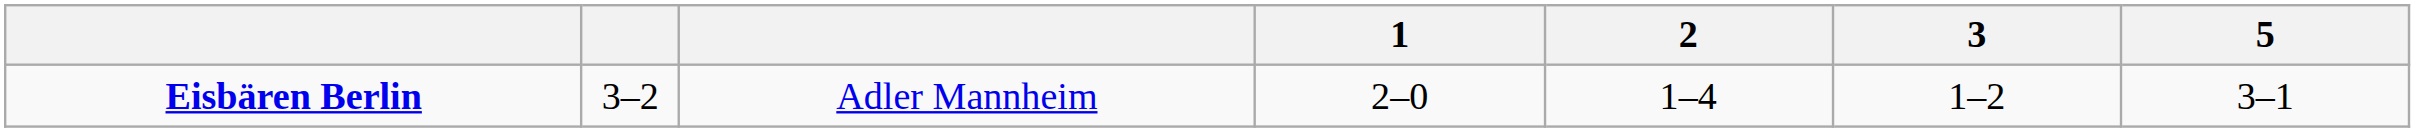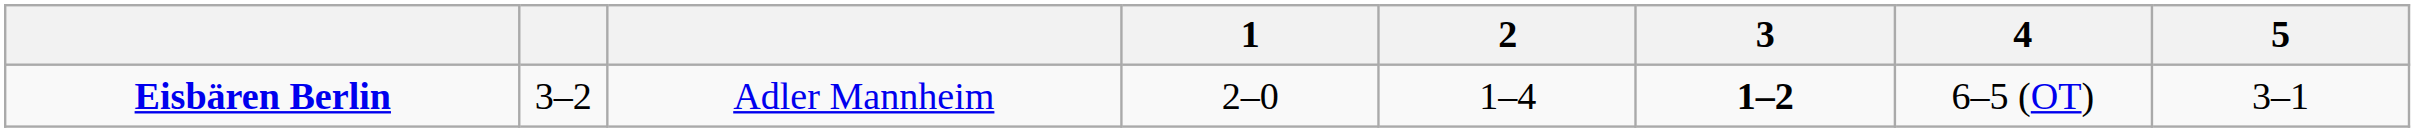+ column: 4 | 6–5 (OT)
Eisbären Berlin | 3: normal -> bold
